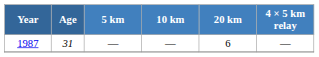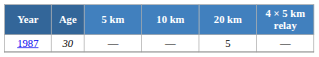1987 | Age: 31 -> 30
1987 | 20 km: 6 -> 5
